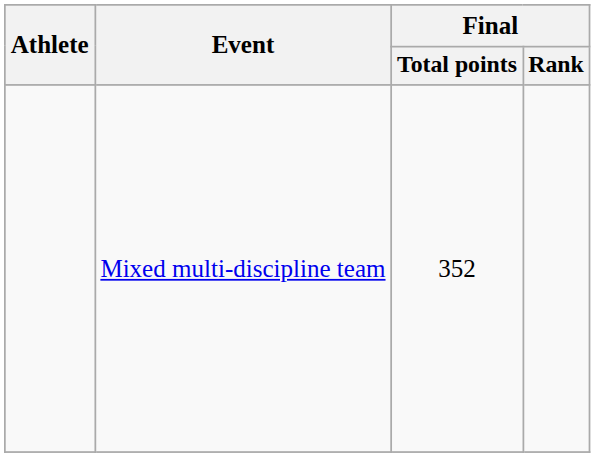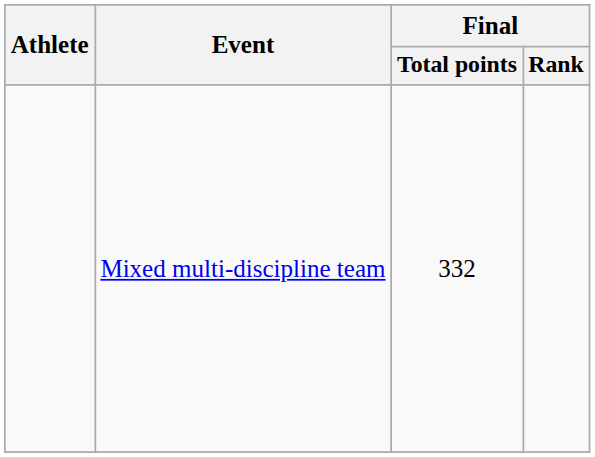Mixed multi-discipline team | Final / Total points: 352 -> 332
